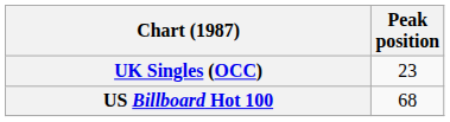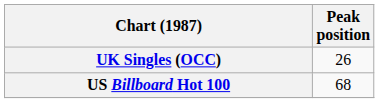UK Singles (OCC) | Peak position: 23 -> 26
